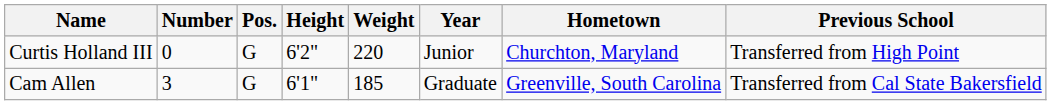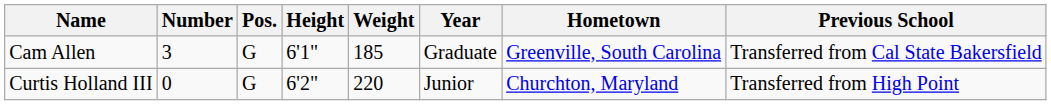rows swapped: Curtis Holland III <-> Cam Allen
